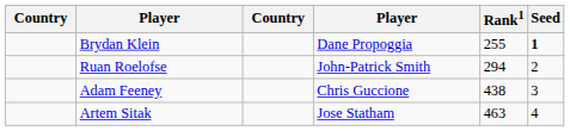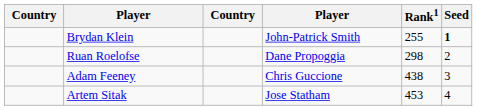Brydan Klein | column 4: Dane Propoggia -> John-Patrick Smith
Ruan Roelofse | column 4: John-Patrick Smith -> Dane Propoggia
Ruan Roelofse | Rank1: 294 -> 298
Artem Sitak | Rank1: 463 -> 453
